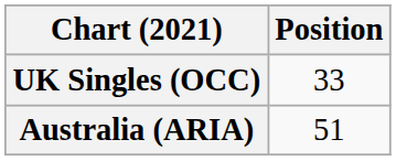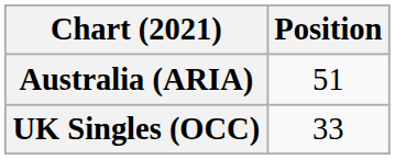rows swapped: Australia (ARIA) <-> UK Singles (OCC)
